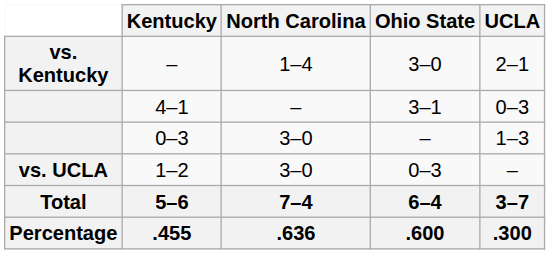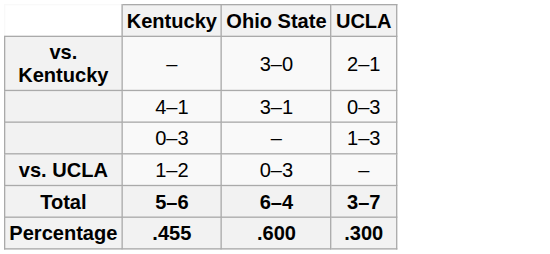- column: North Carolina | 1–4 | – | 3–0 | 3–0 | 7–4 | .636
